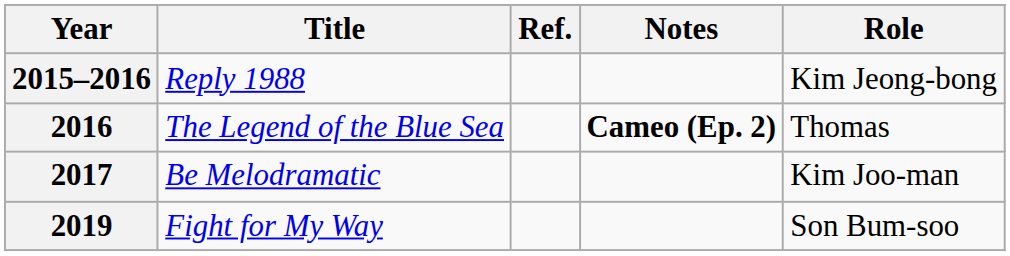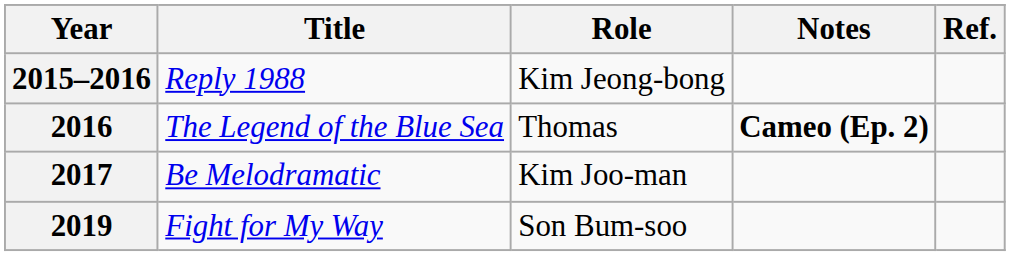columns swapped: Role <-> Ref.
